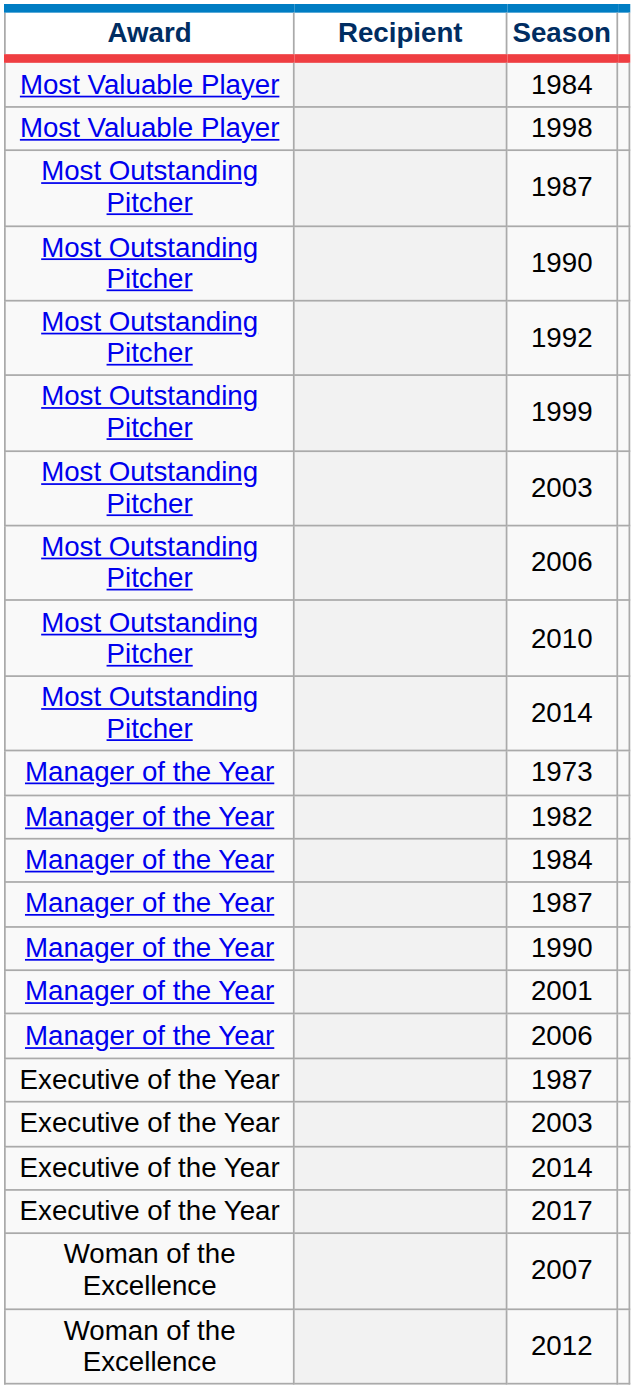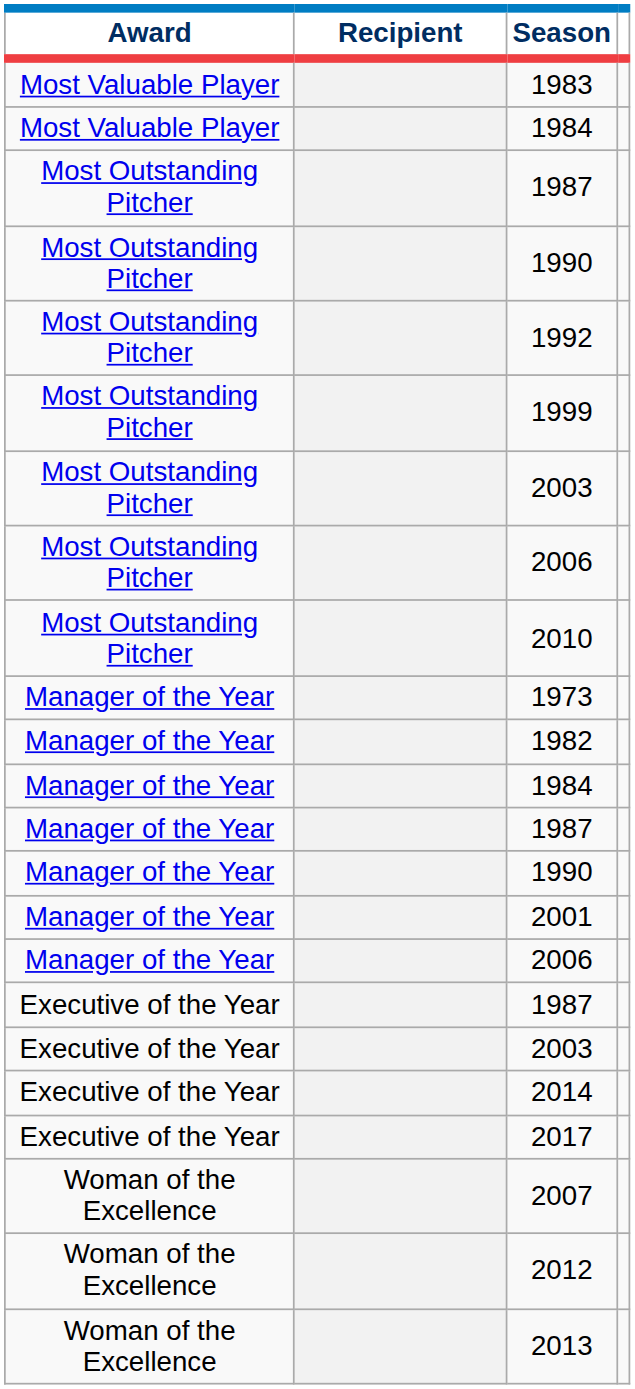+ row: Most Valuable Player | 1983
- row: Most Valuable Player | 1998
- row: Most Outstanding Pitcher | 2014
+ row: Woman of the Excellence | 2013
